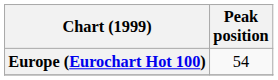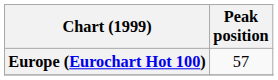Europe (Eurochart Hot 100) | Peak position: 54 -> 57
